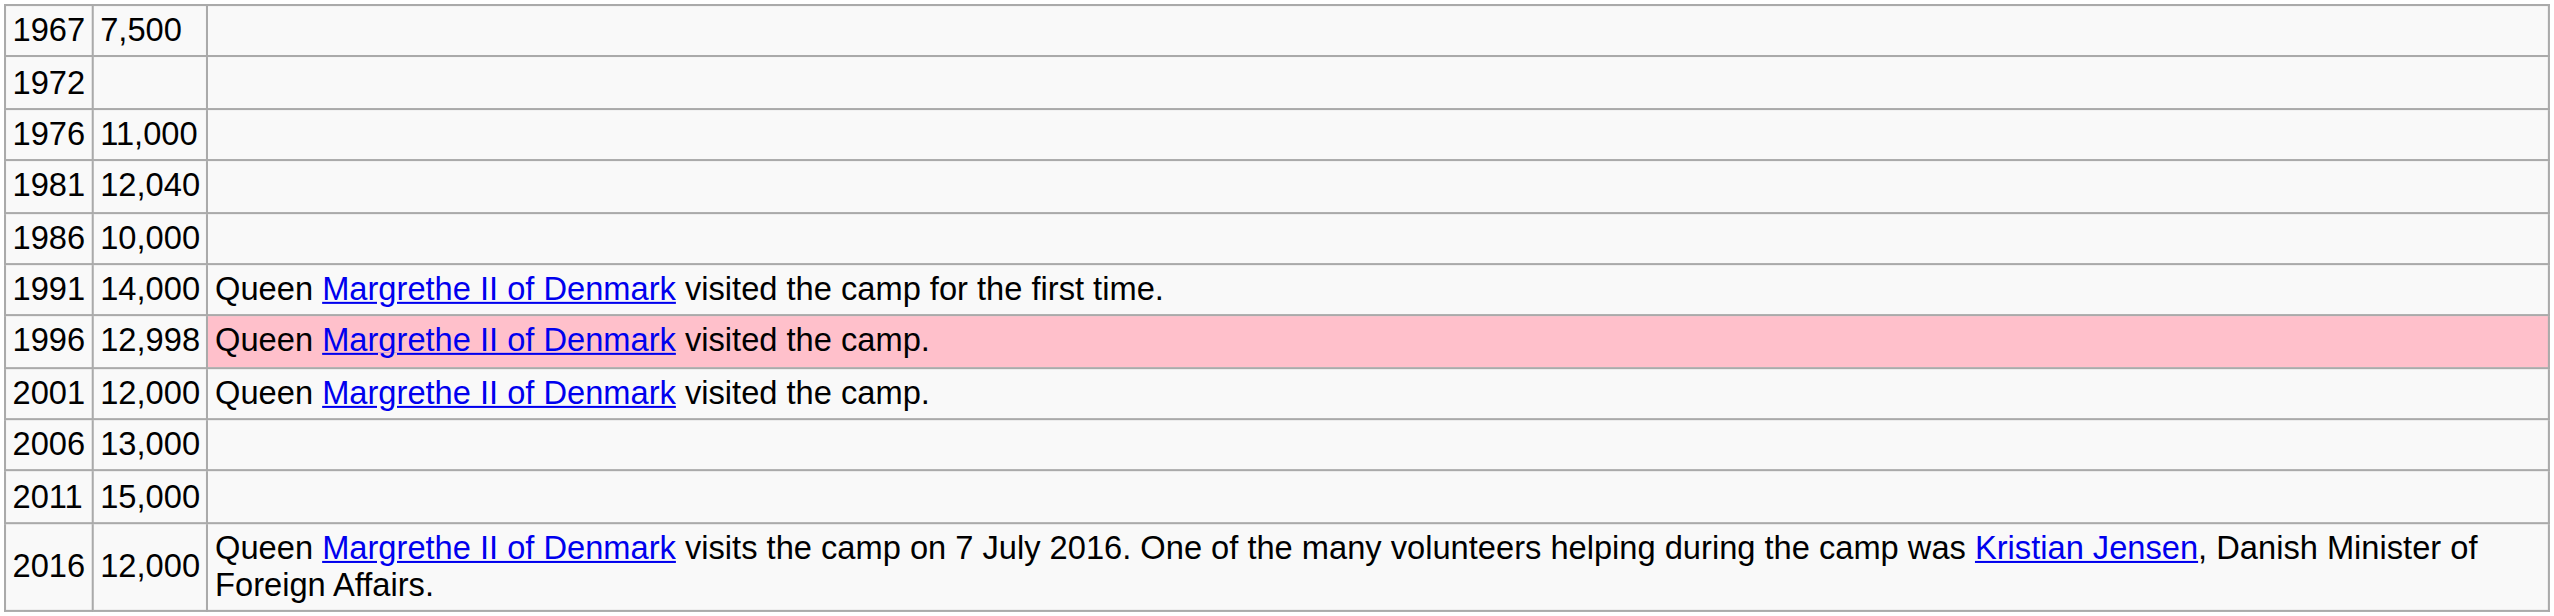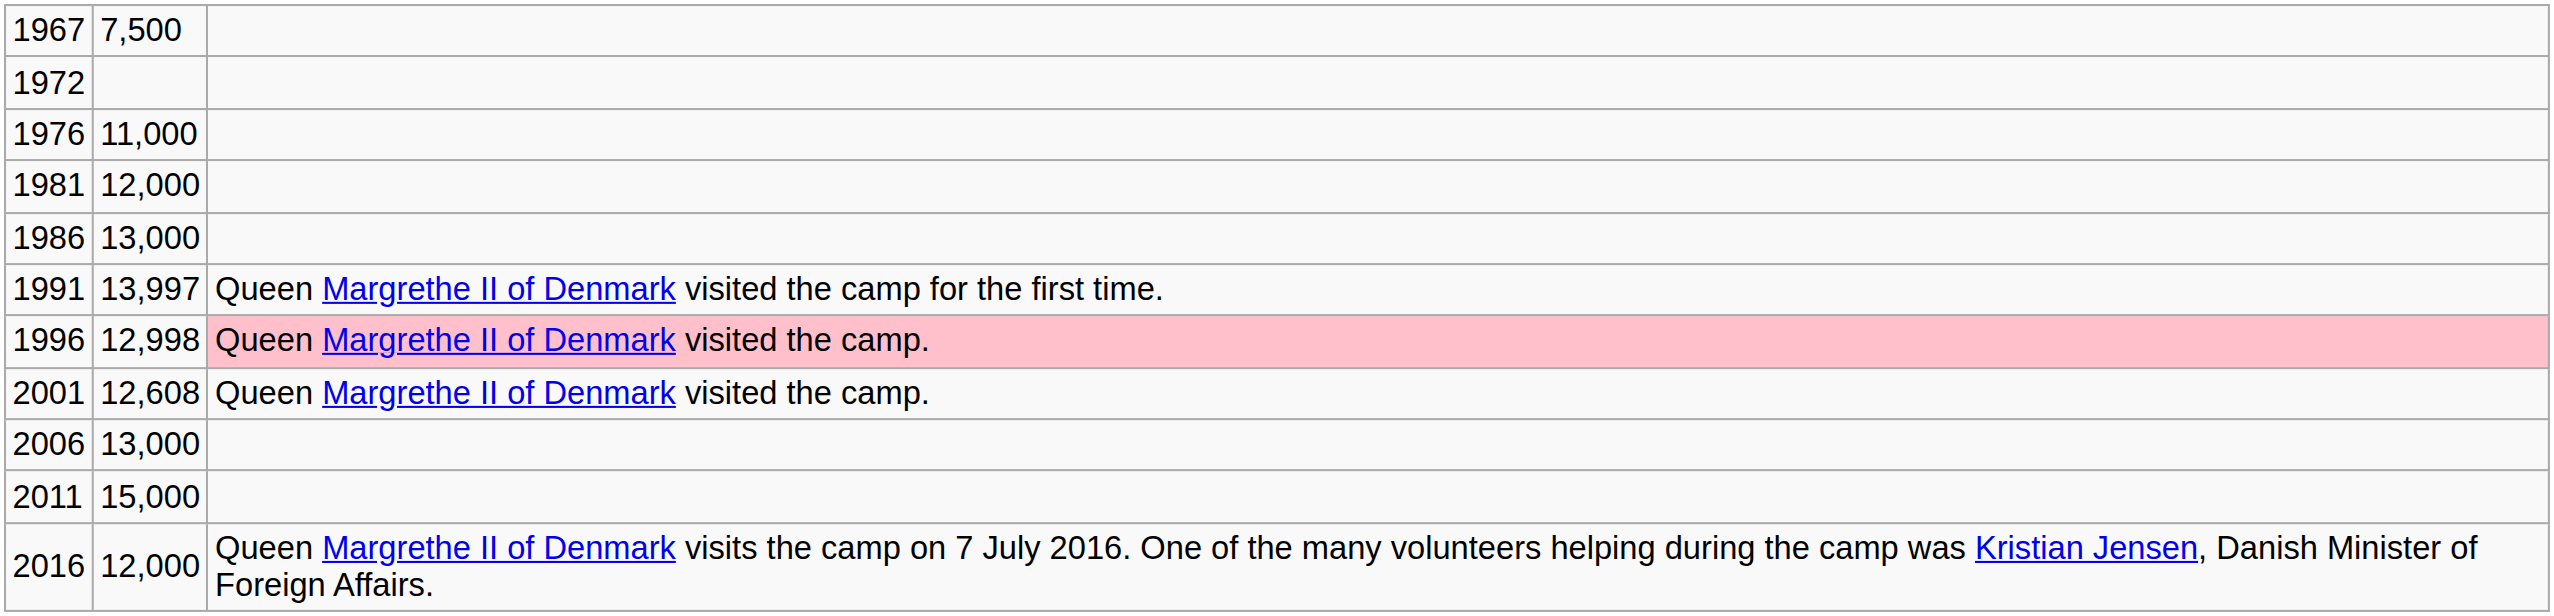1981 | column 2: 12,040 -> 12,000
1986 | column 2: 10,000 -> 13,000
1991 | column 2: 14,000 -> 13,997
2001 | column 2: 12,000 -> 12,608
